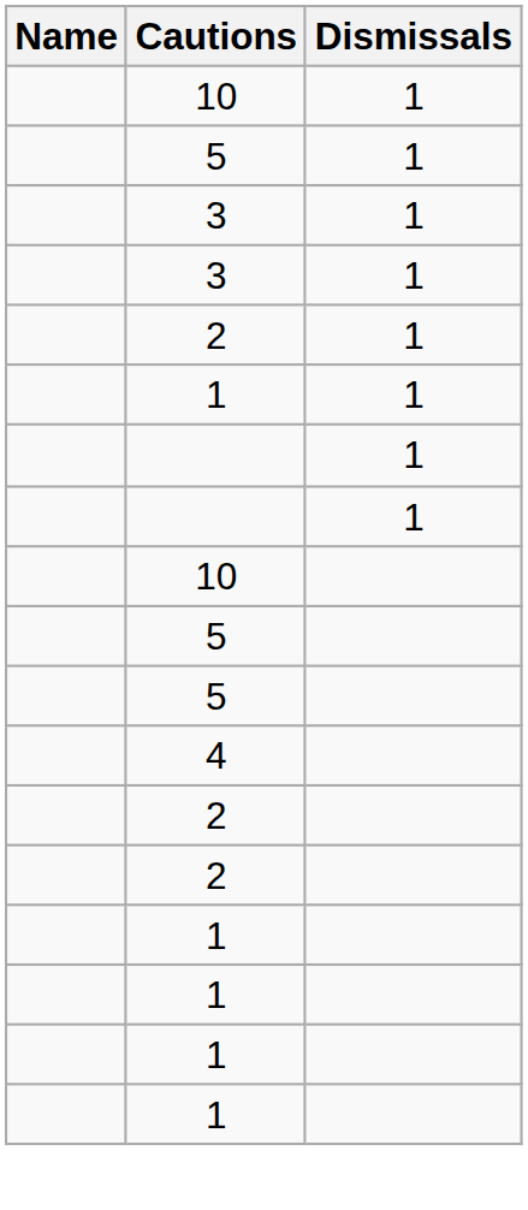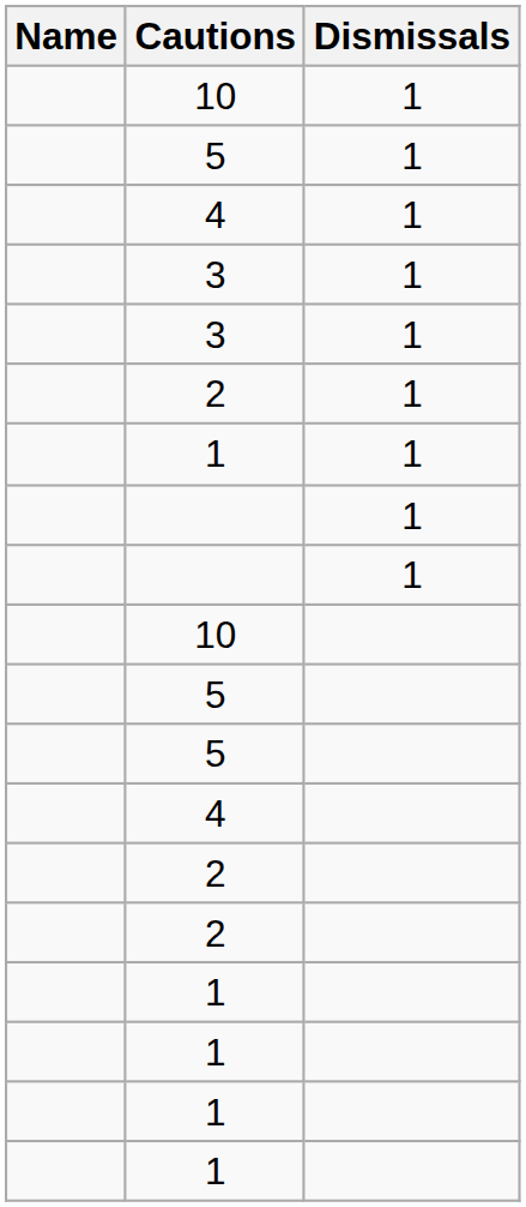+ row: 4 | 1
